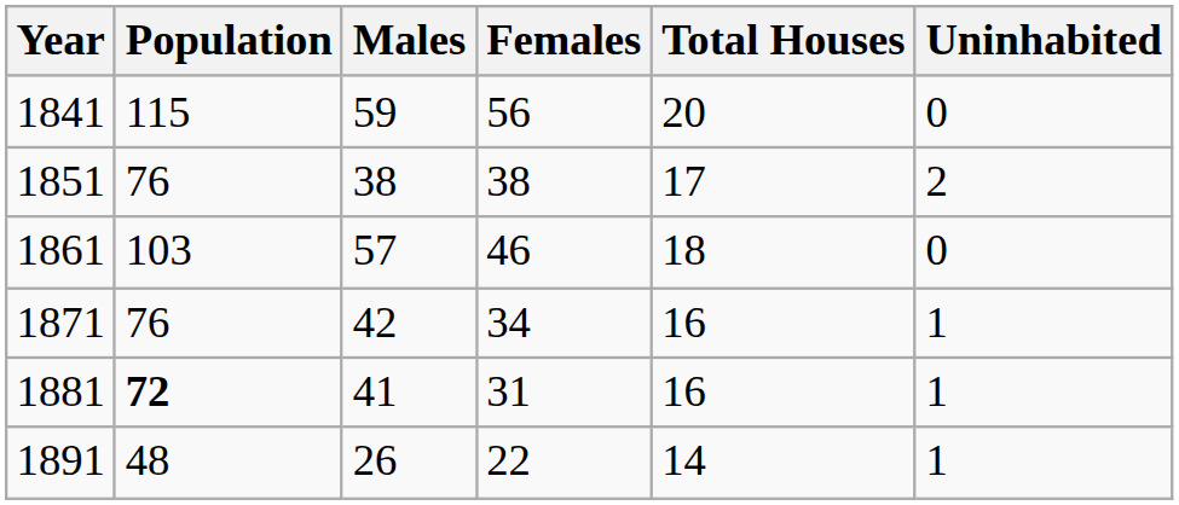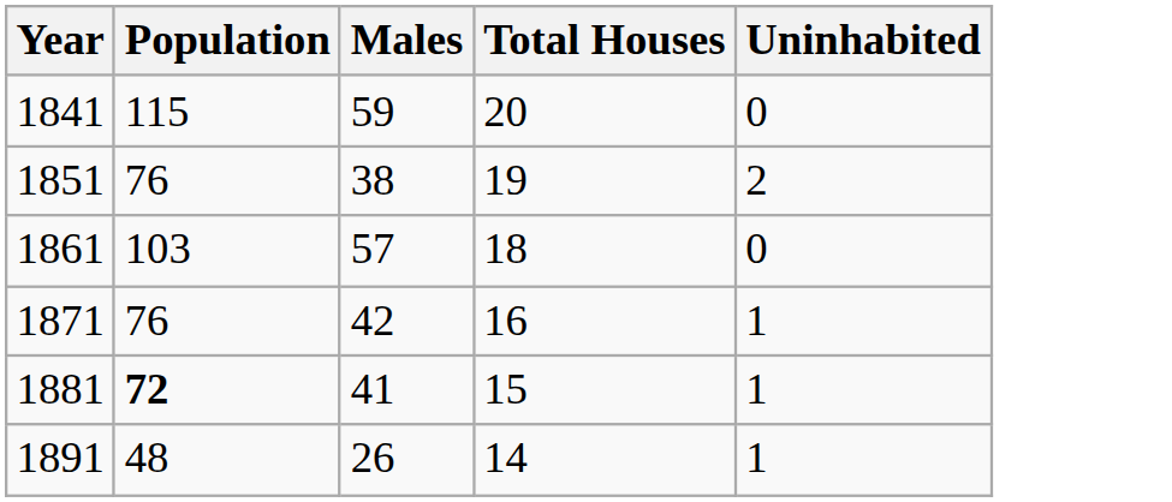- column: Females | 56 | 38 | 46 | 34 | 31 | 22
1851 | Total Houses: 17 -> 19
1881 | Total Houses: 16 -> 15
